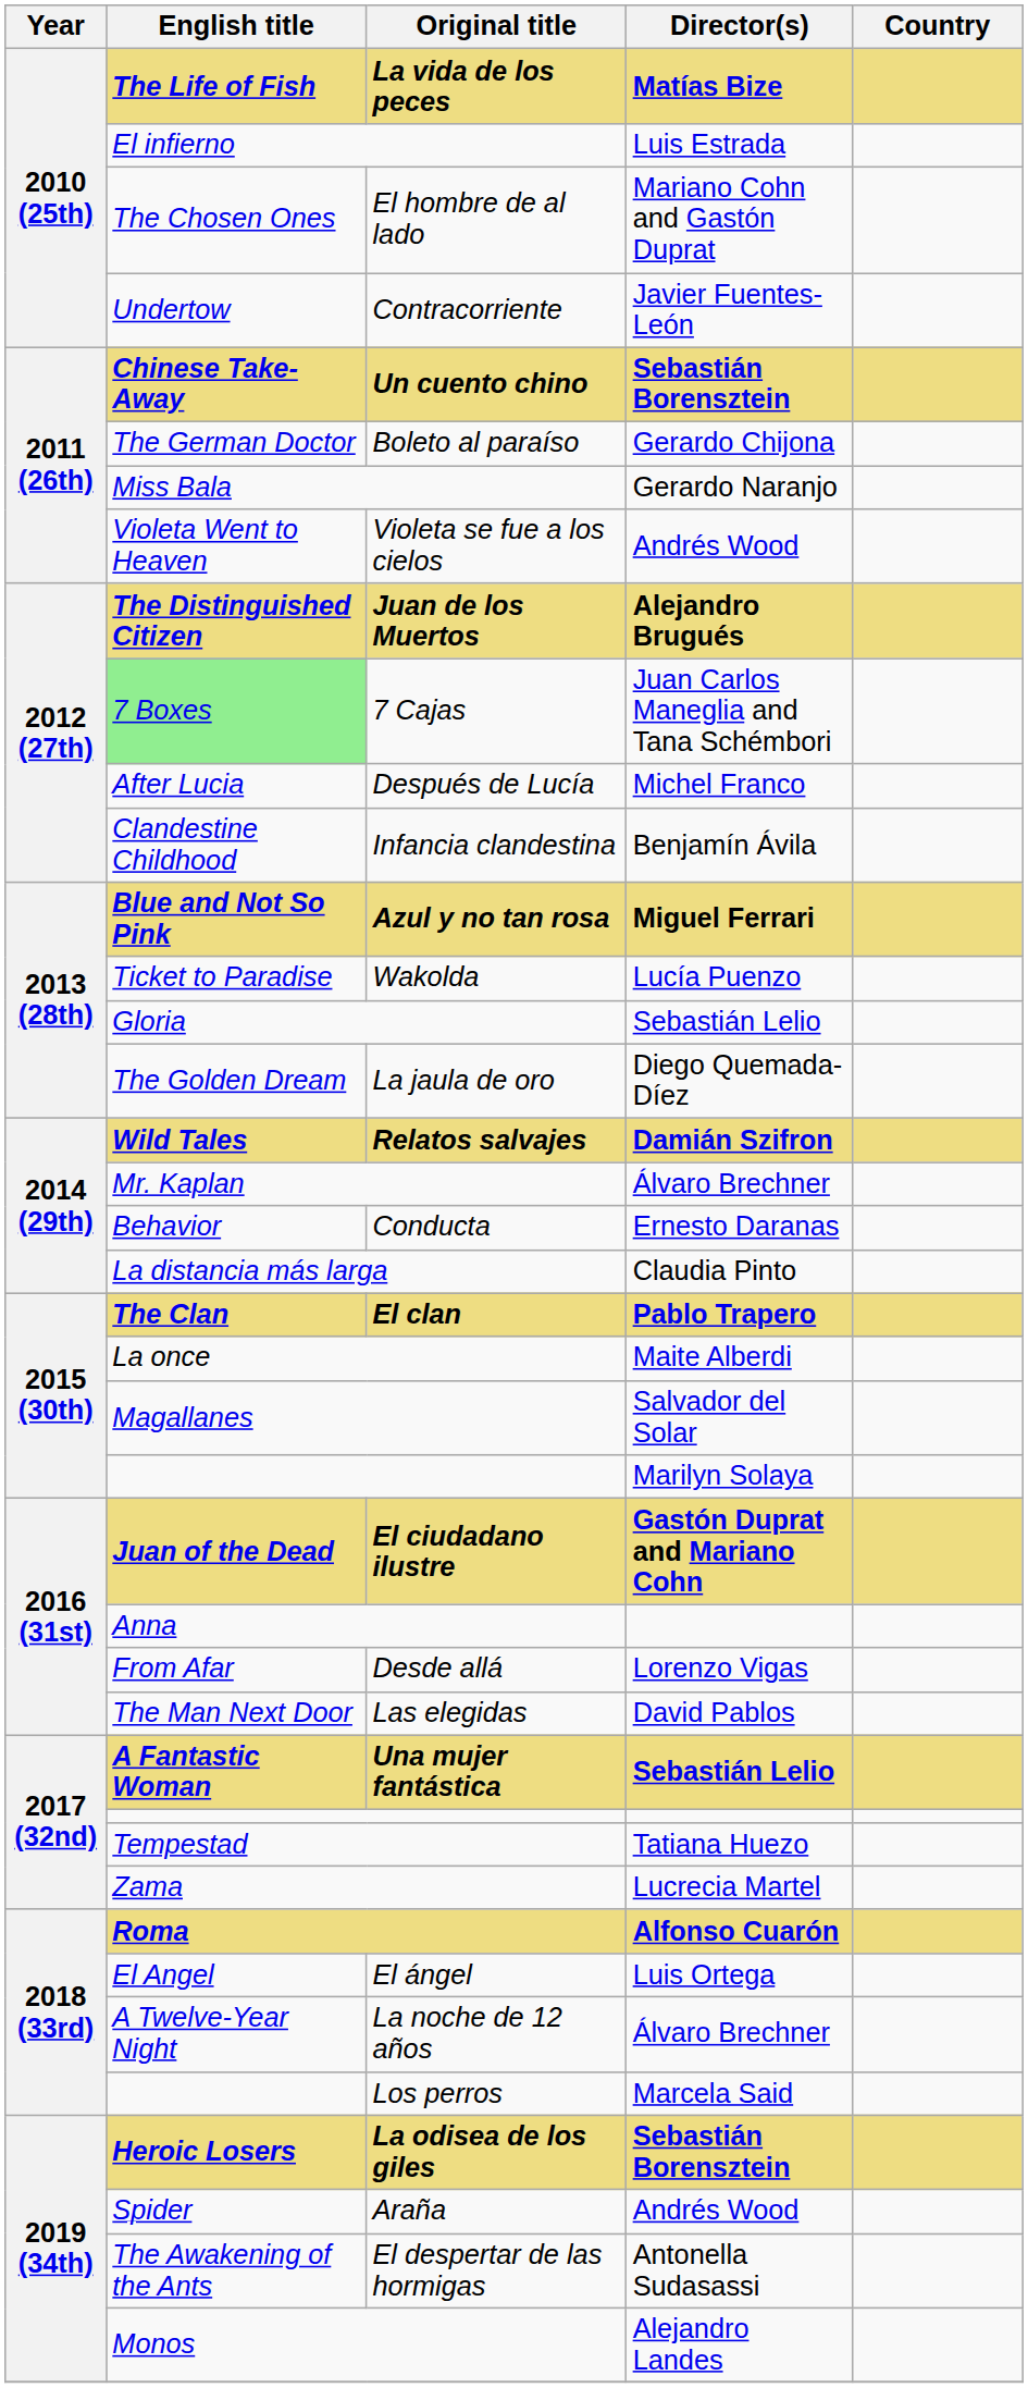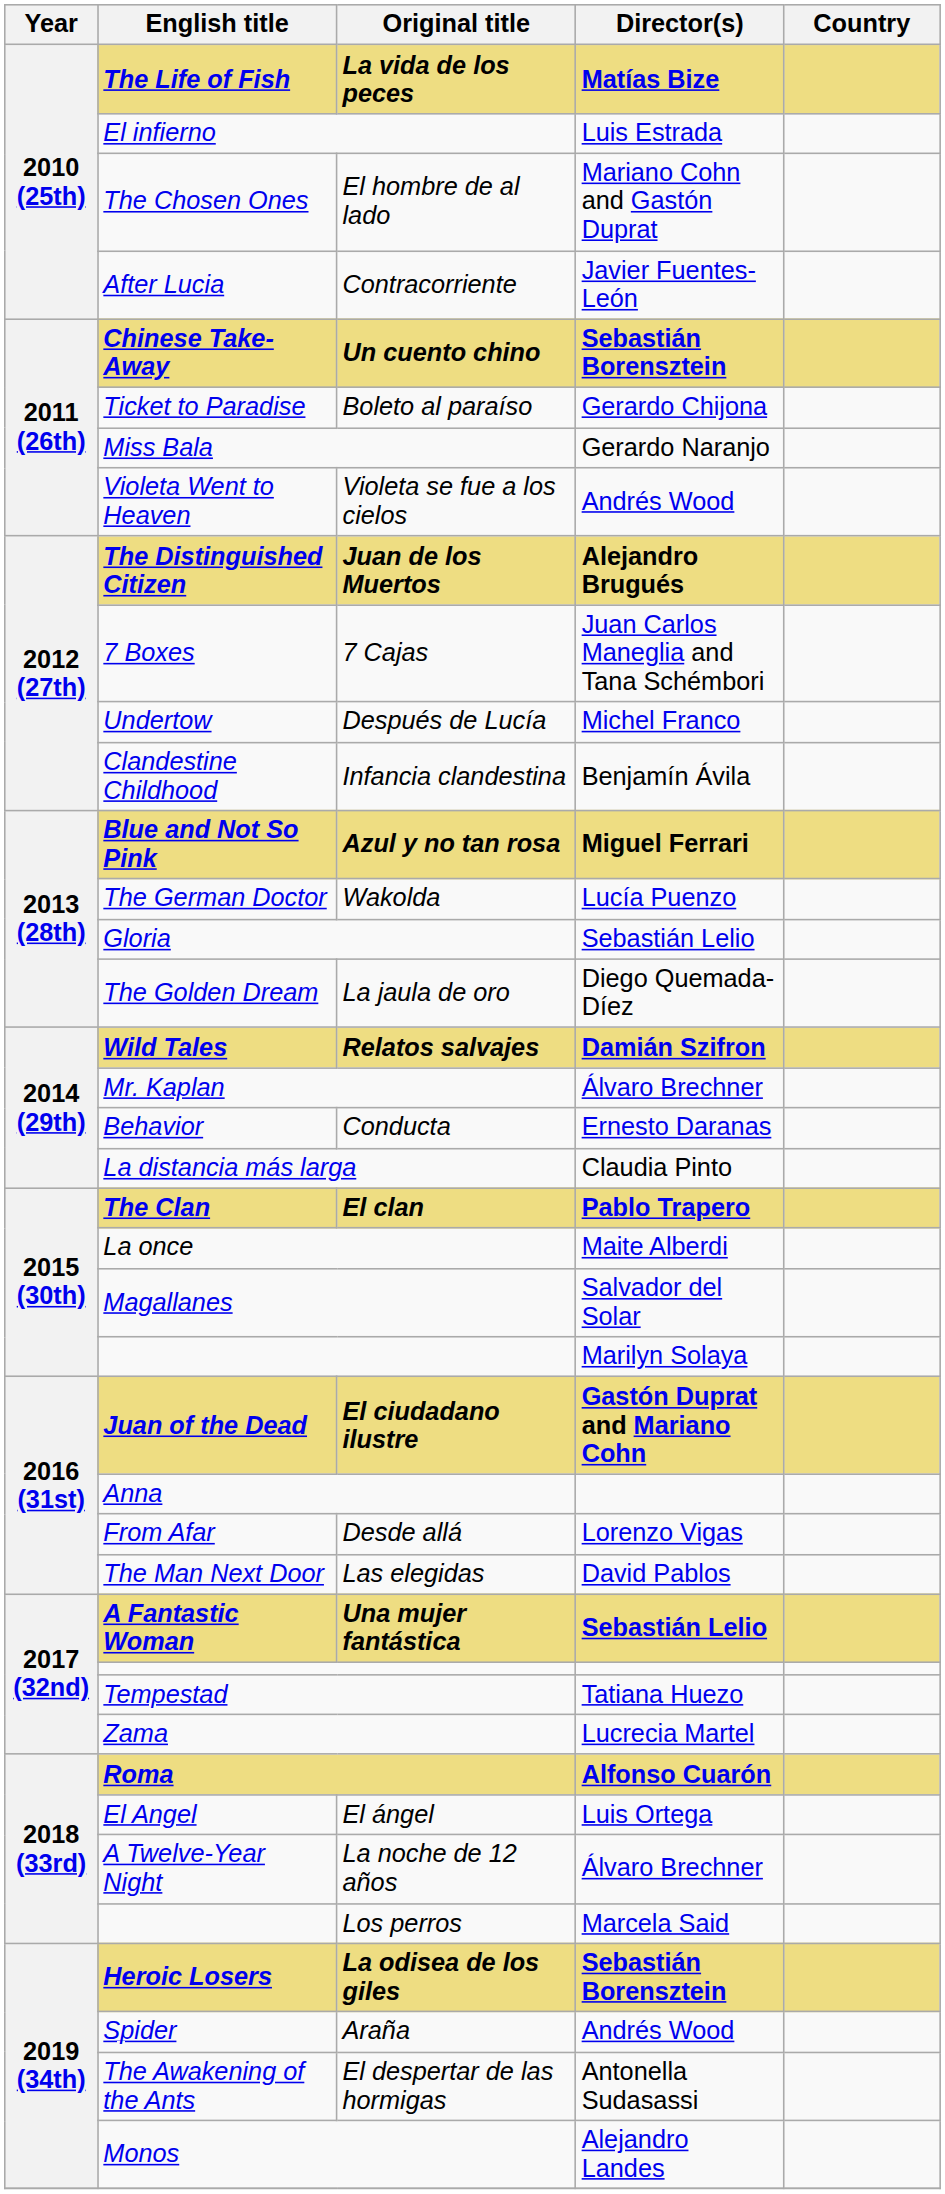Contracorriente | English title: Undertow -> After Lucia
Boleto al paraíso | English title: The German Doctor -> Ticket to Paradise
7 Cajas | English title: lightgreen background -> no background
Después de Lucía | English title: After Lucia -> Undertow
Wakolda | English title: Ticket to Paradise -> The German Doctor
